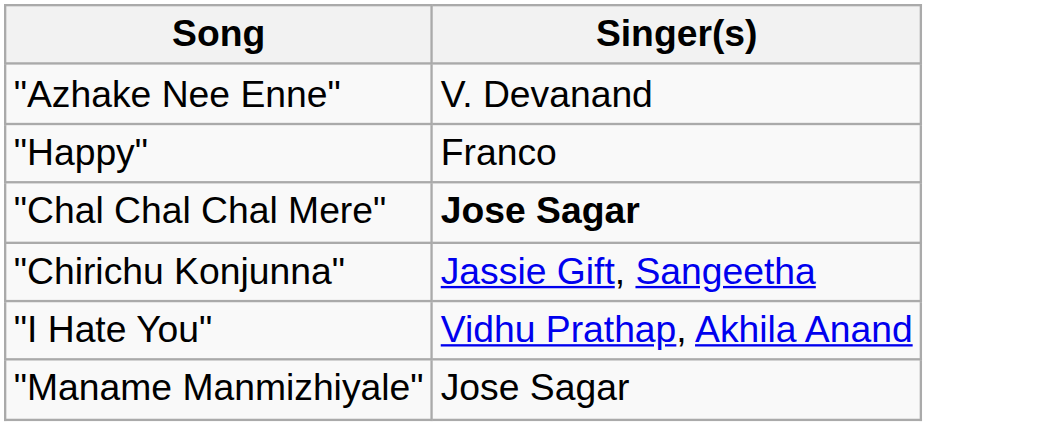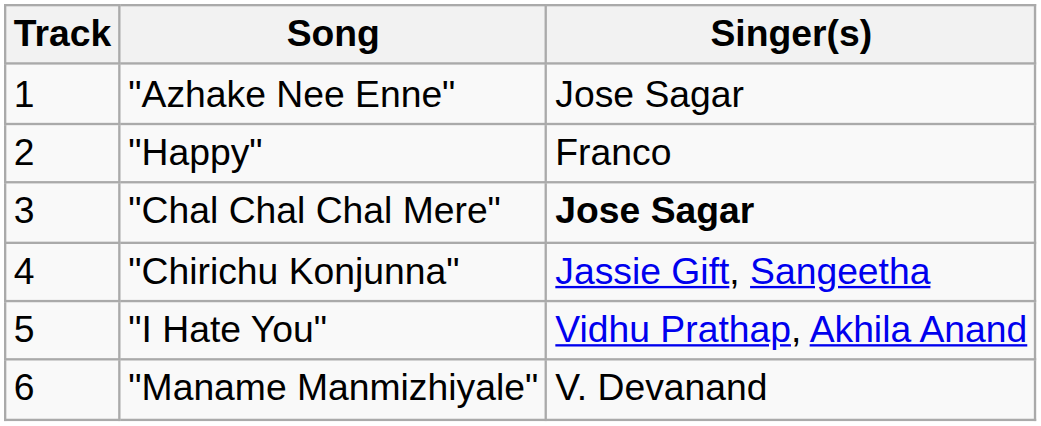+ column: Track | 1 | 2 | 3 | 4 | 5 | 6
"Azhake Nee Enne" | Singer(s): V. Devanand -> Jose Sagar
"Maname Manmizhiyale" | Singer(s): Jose Sagar -> V. Devanand
